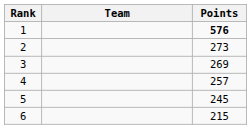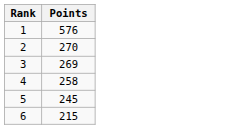- column: Team
1 | Points: bold -> normal
2 | Points: 273 -> 270
4 | Points: 257 -> 258
